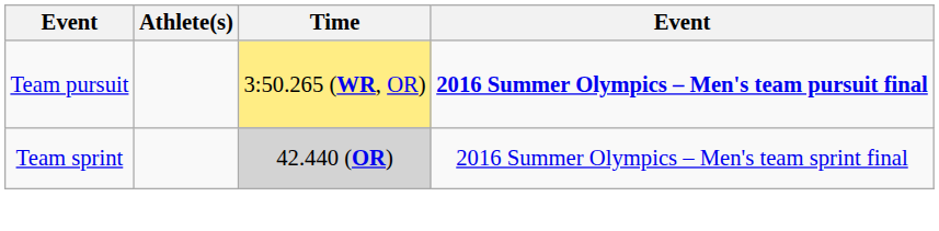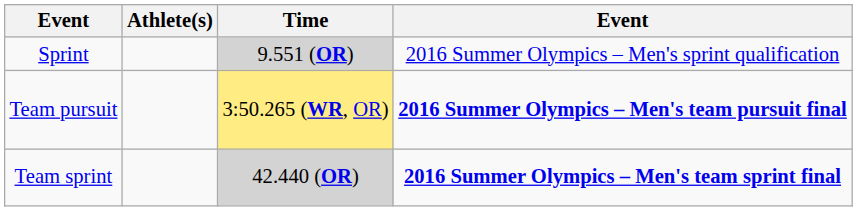+ row: Sprint | 9.551 (OR) | 2016 Summer Olympics – Men's sprint qualification
Team sprint | column 4: normal -> bold
